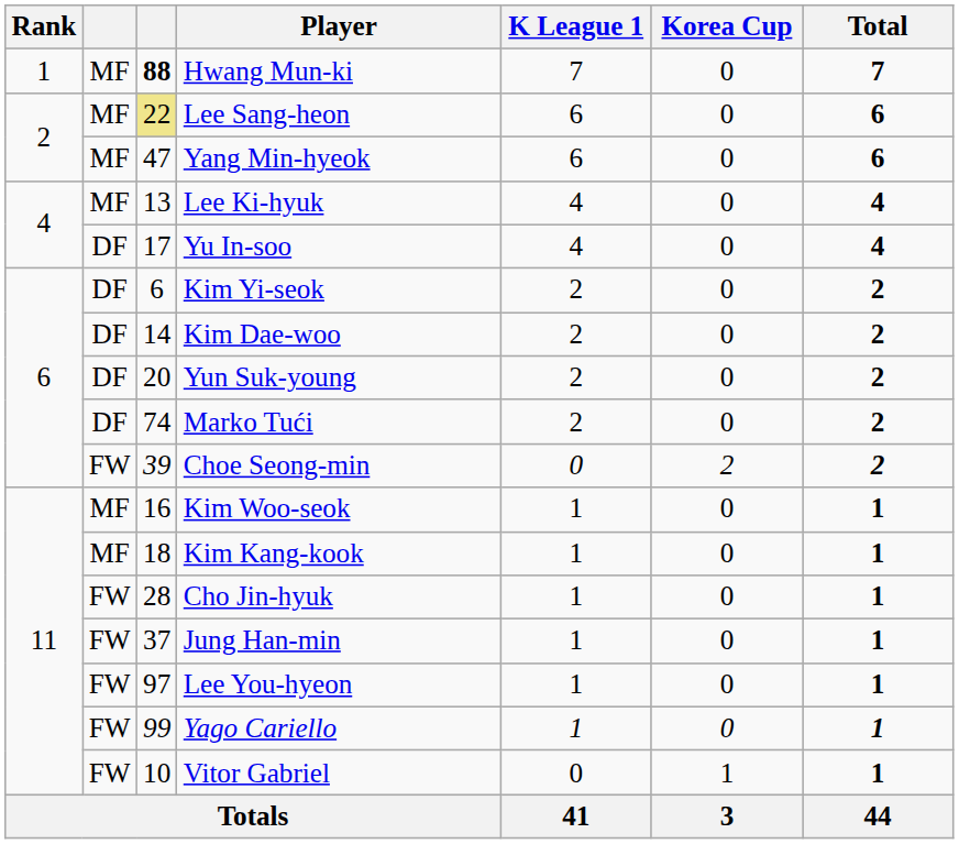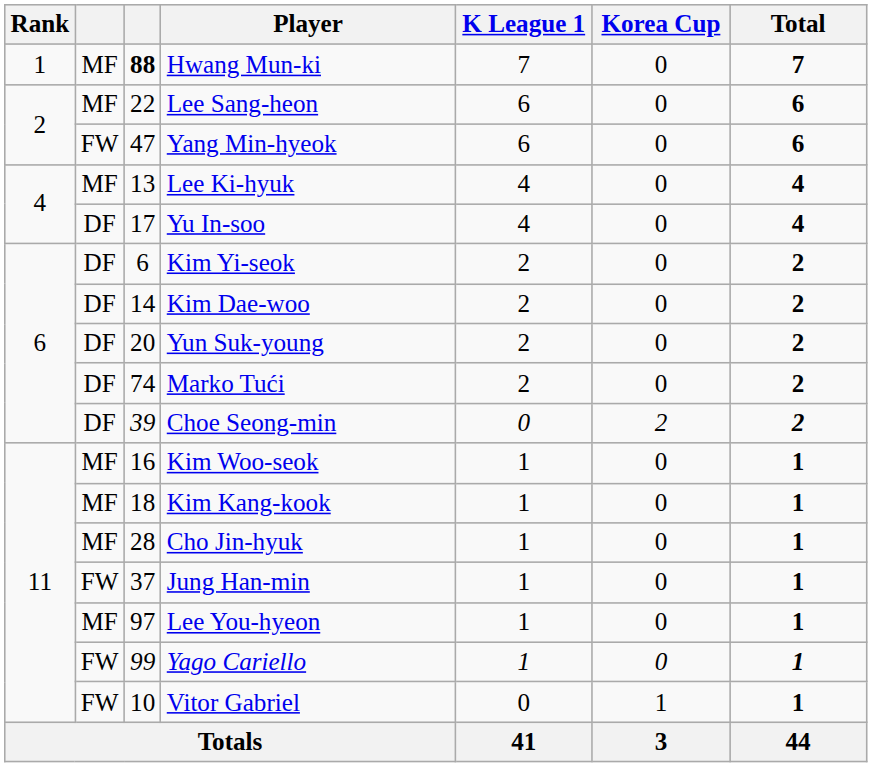Lee Sang-heon | column 3: khaki background -> no background
Yang Min-hyeok | column 2: MF -> FW
Choe Seong-min | column 2: FW -> DF
Cho Jin-hyuk | column 2: FW -> MF
Lee You-hyeon | column 2: FW -> MF
